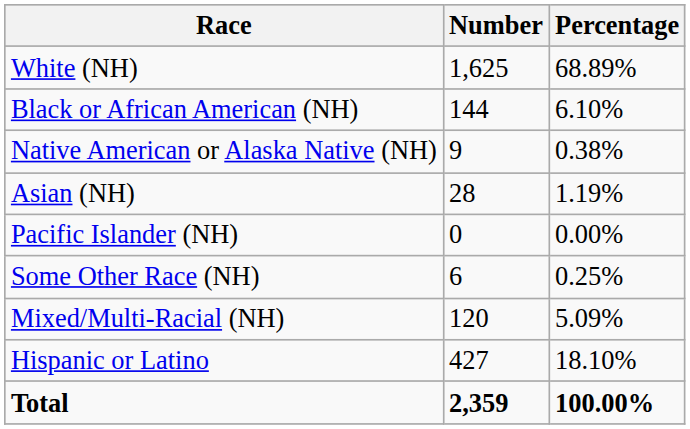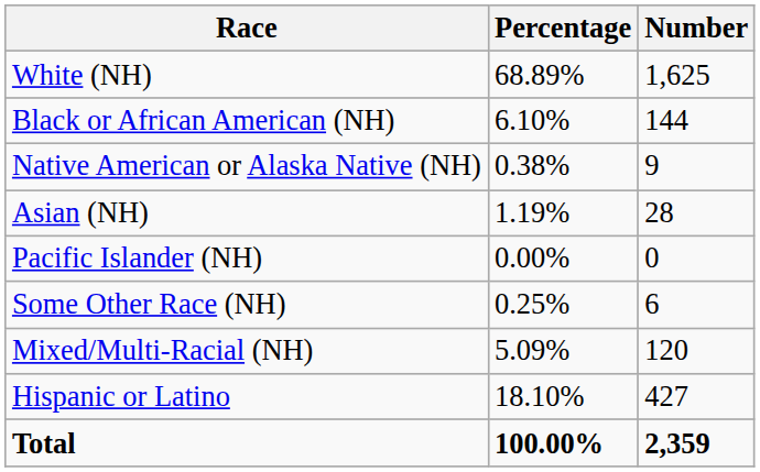columns swapped: Number <-> Percentage
